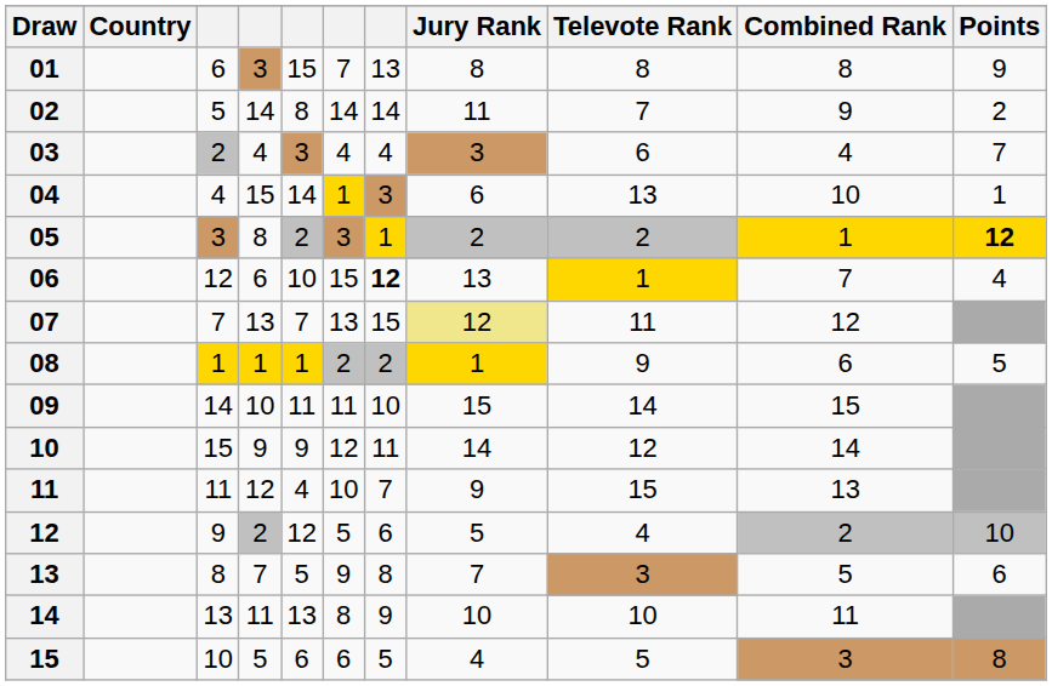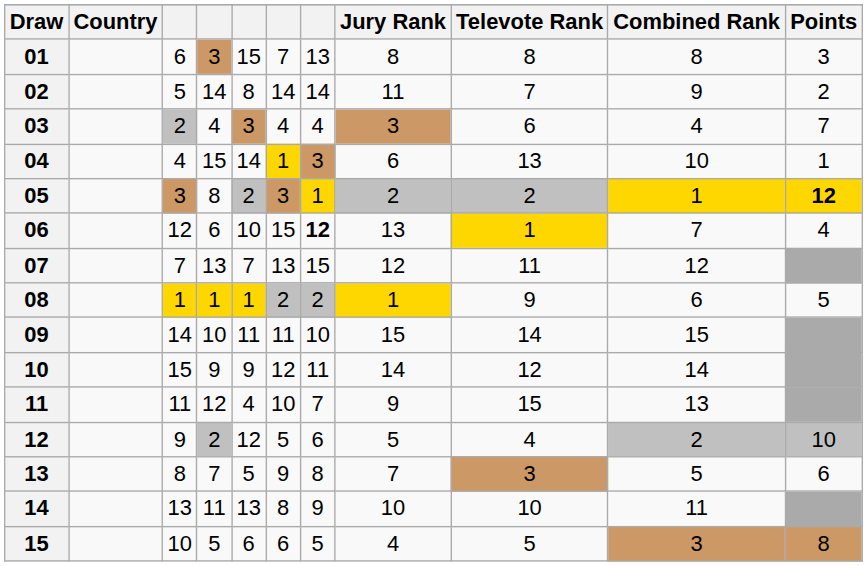01 | Points: 9 -> 3
07 | Jury Rank: khaki background -> no background
